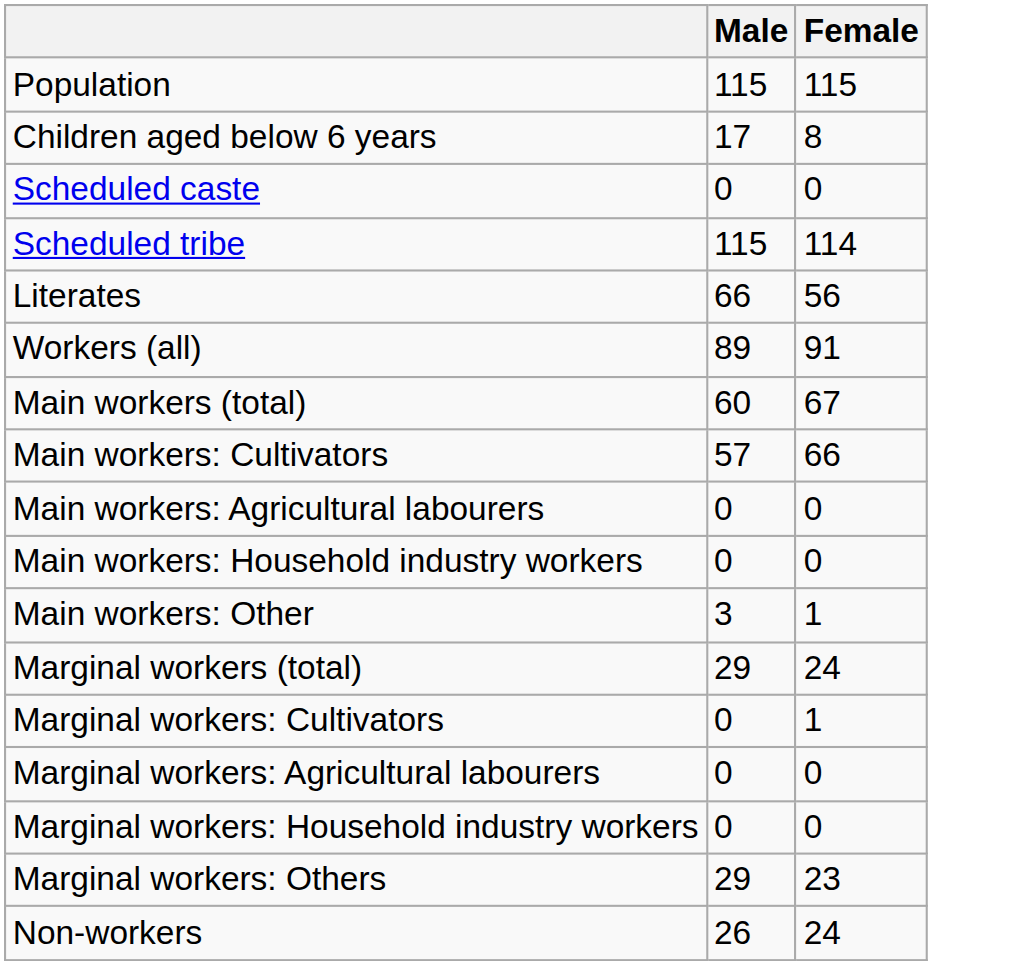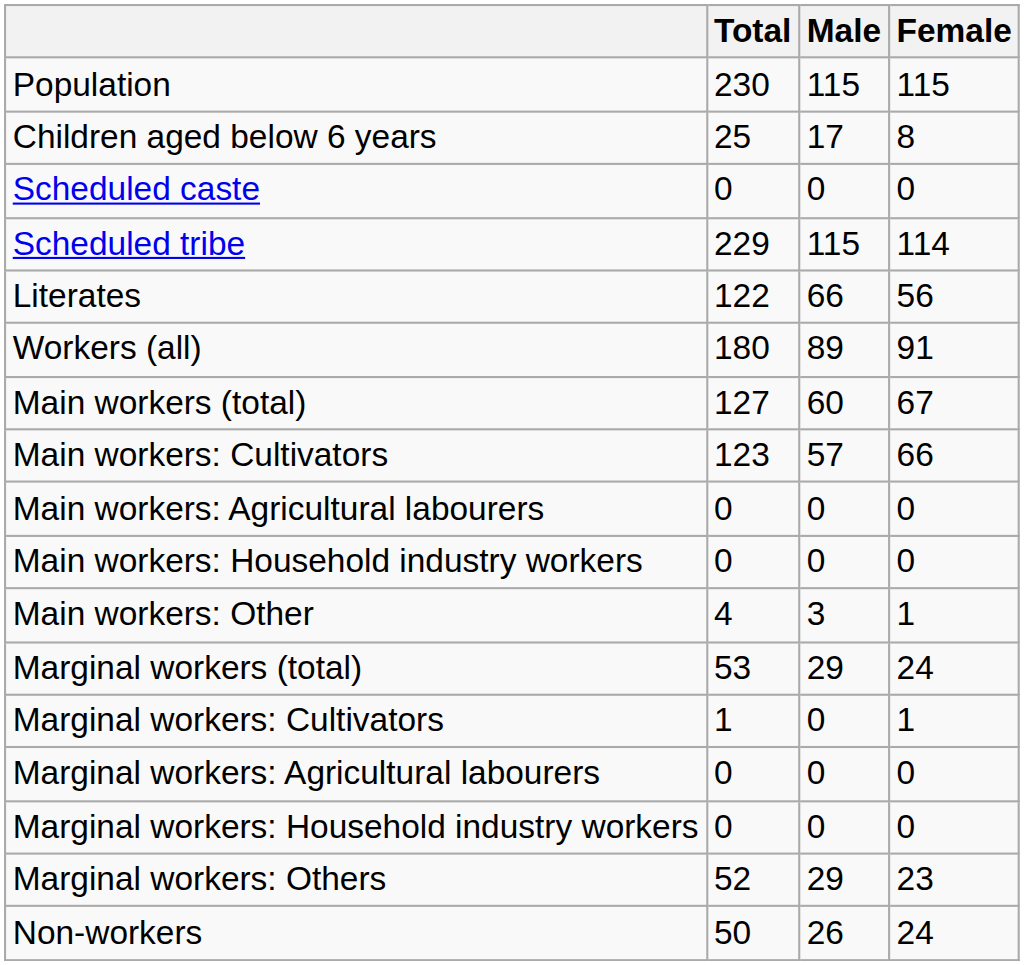+ column: Total | 230 | 25 | 0 | 229 | 122 | 180 | 127 | 123 | 0 | 0 | 4 | 53 | 1 | 0 | 0 | 52 | 50
